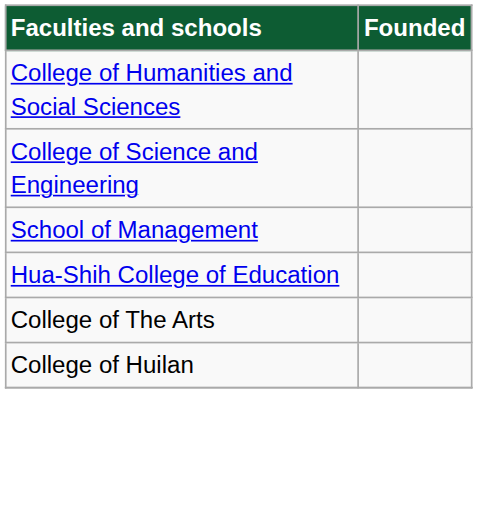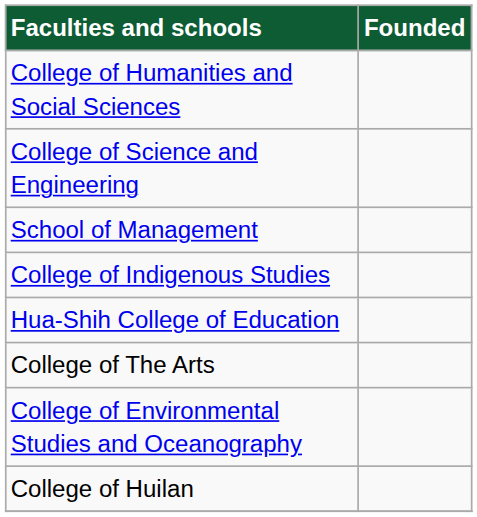+ row: College of Indigenous Studies
+ row: College of Environmental Studies and Oceanography
